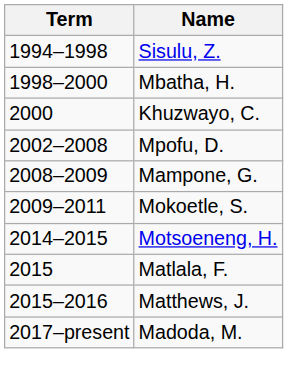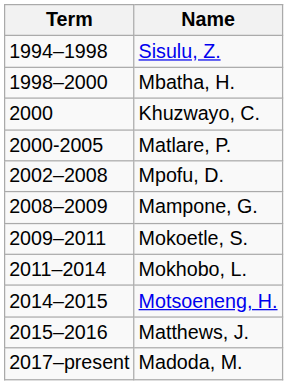+ row: 2000-2005 | Matlare, P.
+ row: 2011–2014 | Mokhobo, L.
- row: 2015 | Matlala, F.
